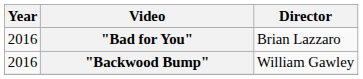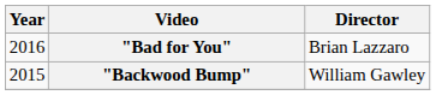"Backwood Bump" | Year: 2016 -> 2015
